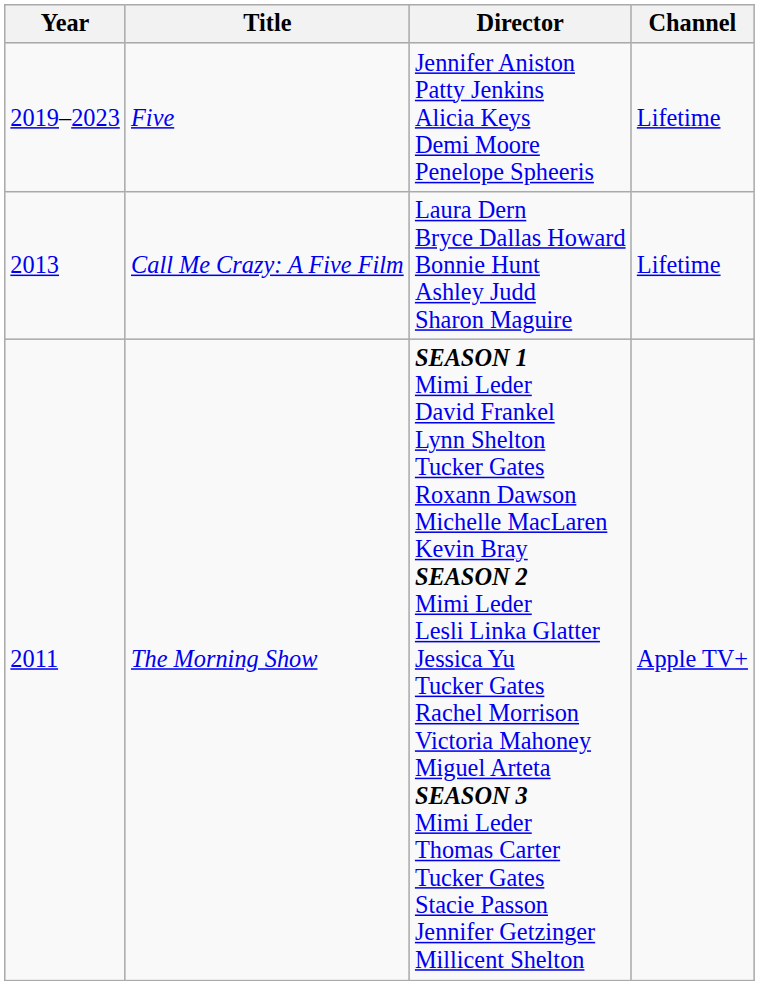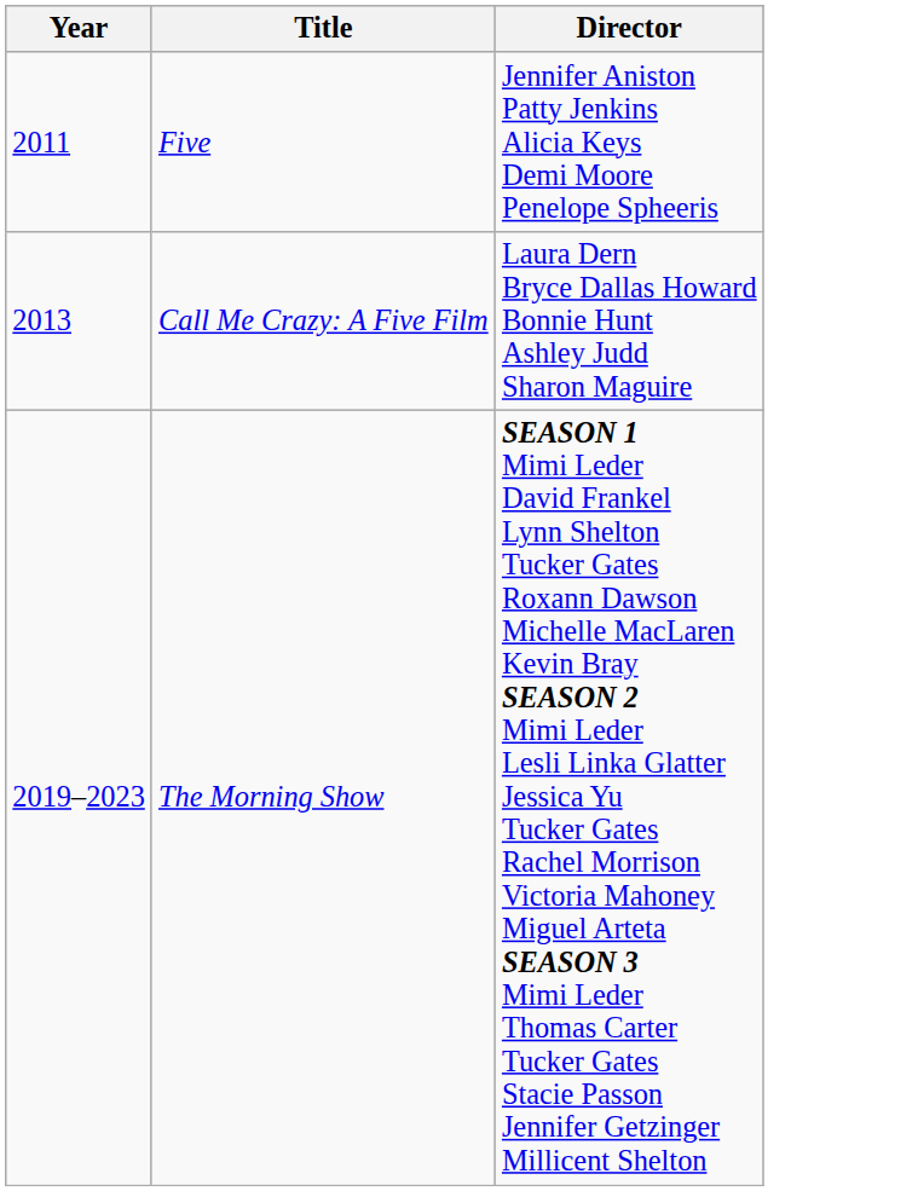- column: Channel | Lifetime | Lifetime | Apple TV+
Five | Year: 2019–2023 -> 2011
The Morning Show | Year: 2011 -> 2019–2023
